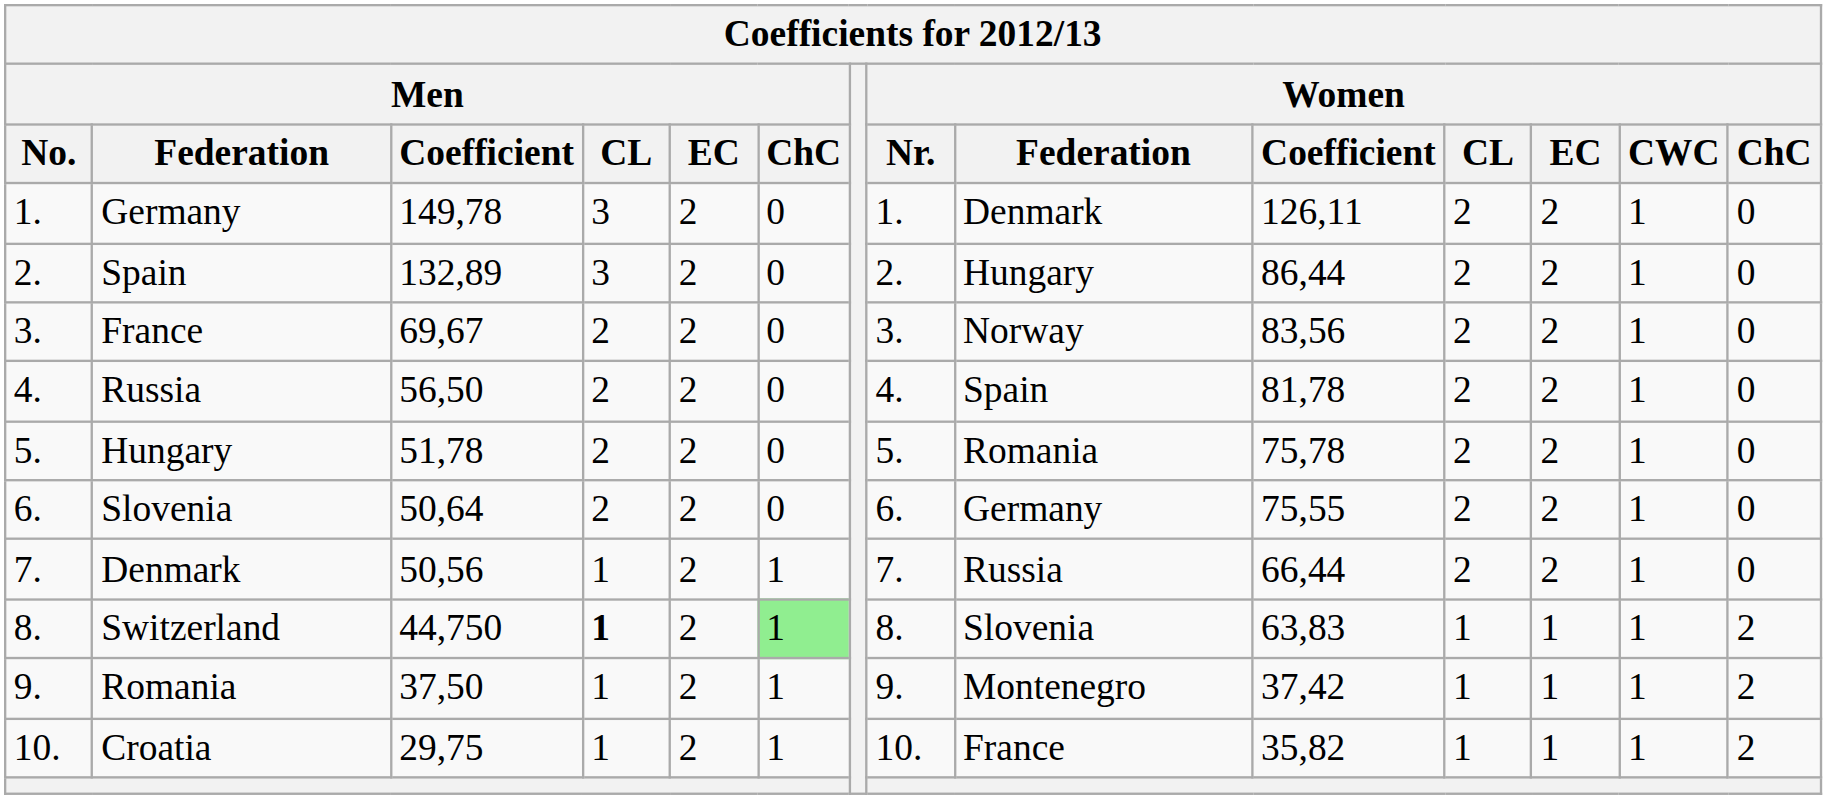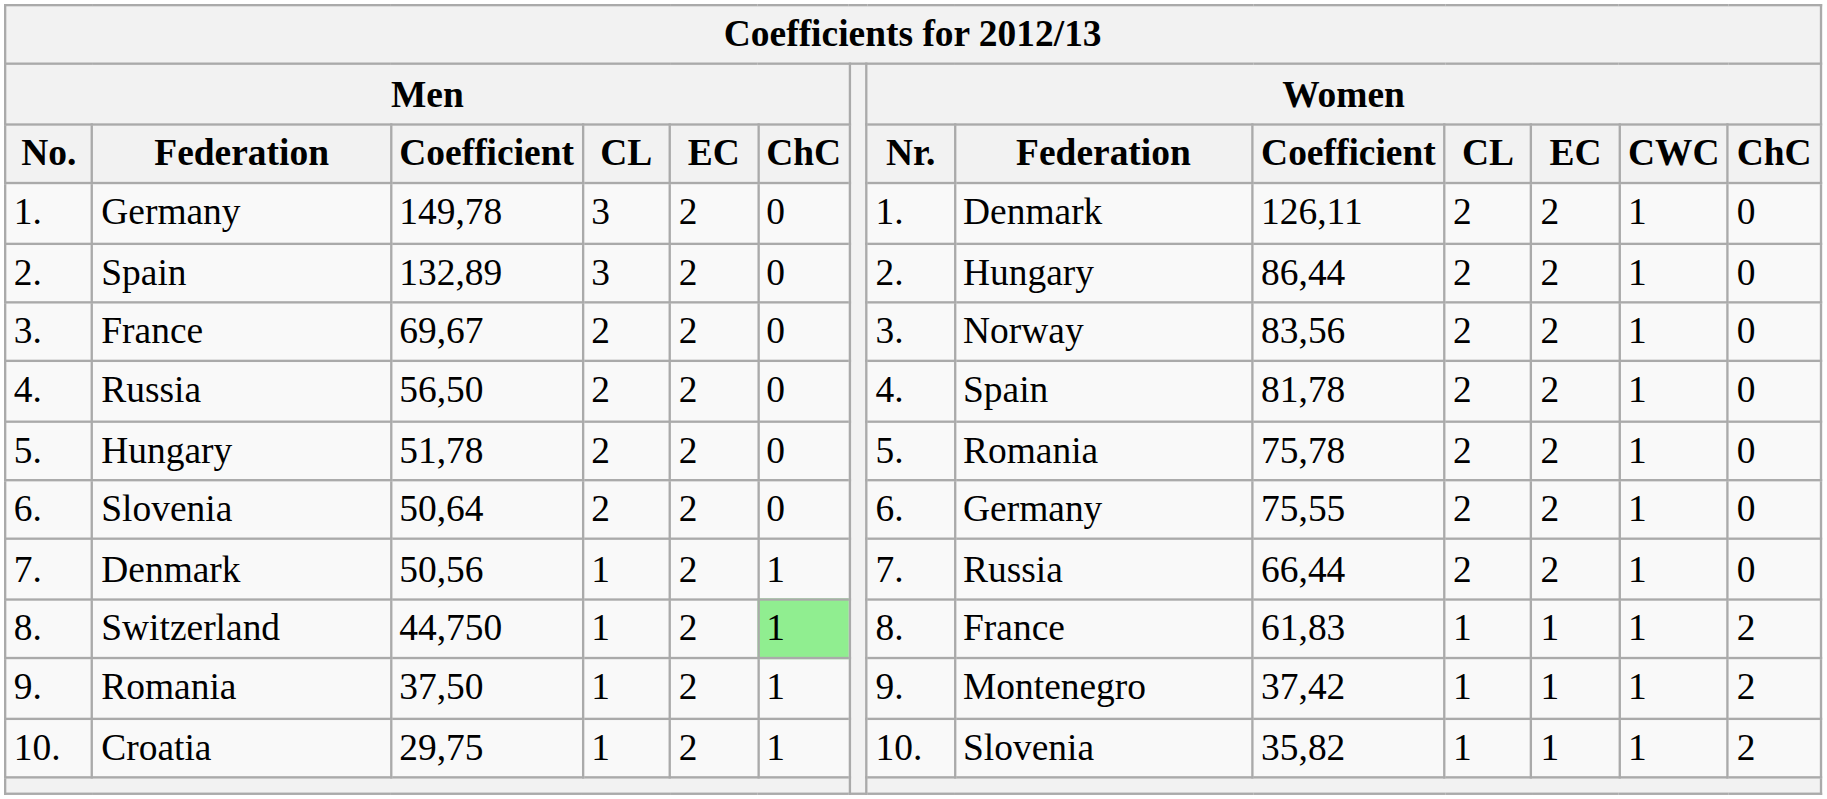Switzerland | Men / CL: bold -> normal
Switzerland | Women / Federation: Slovenia -> France
Switzerland | Women / Coefficient: 63,83 -> 61,83
Croatia | Women / Federation: France -> Slovenia
